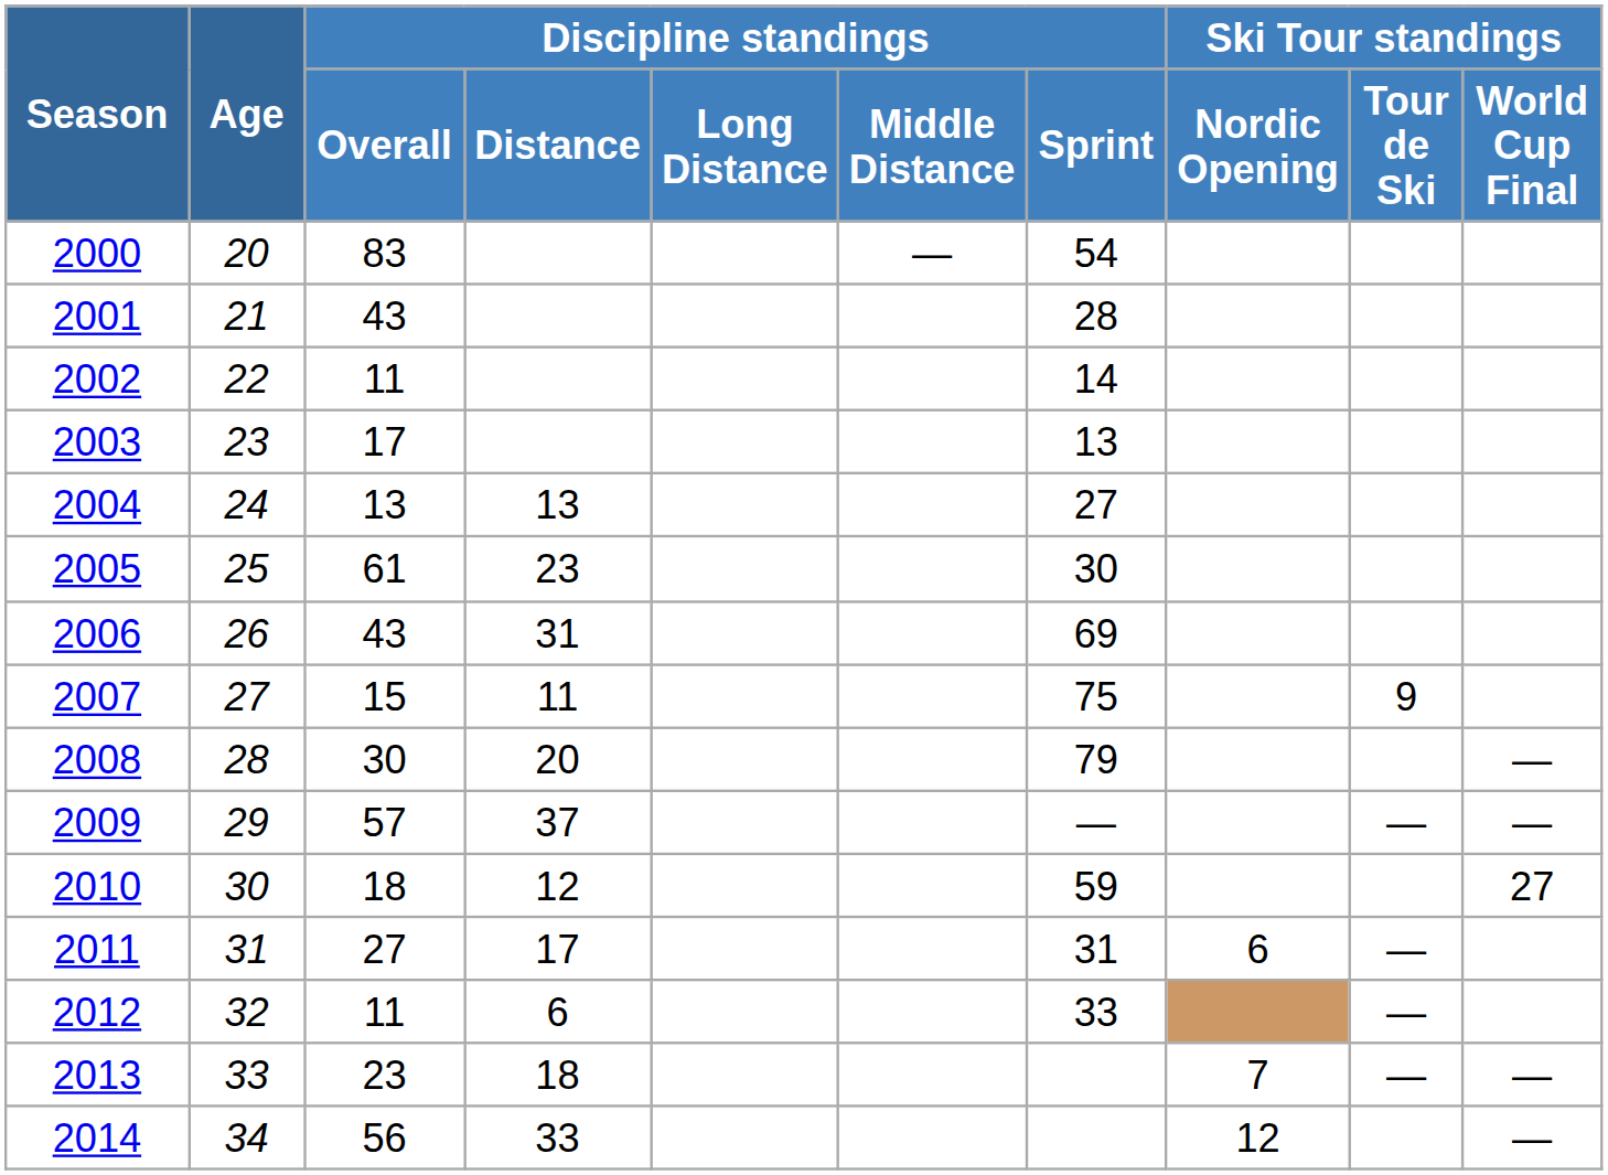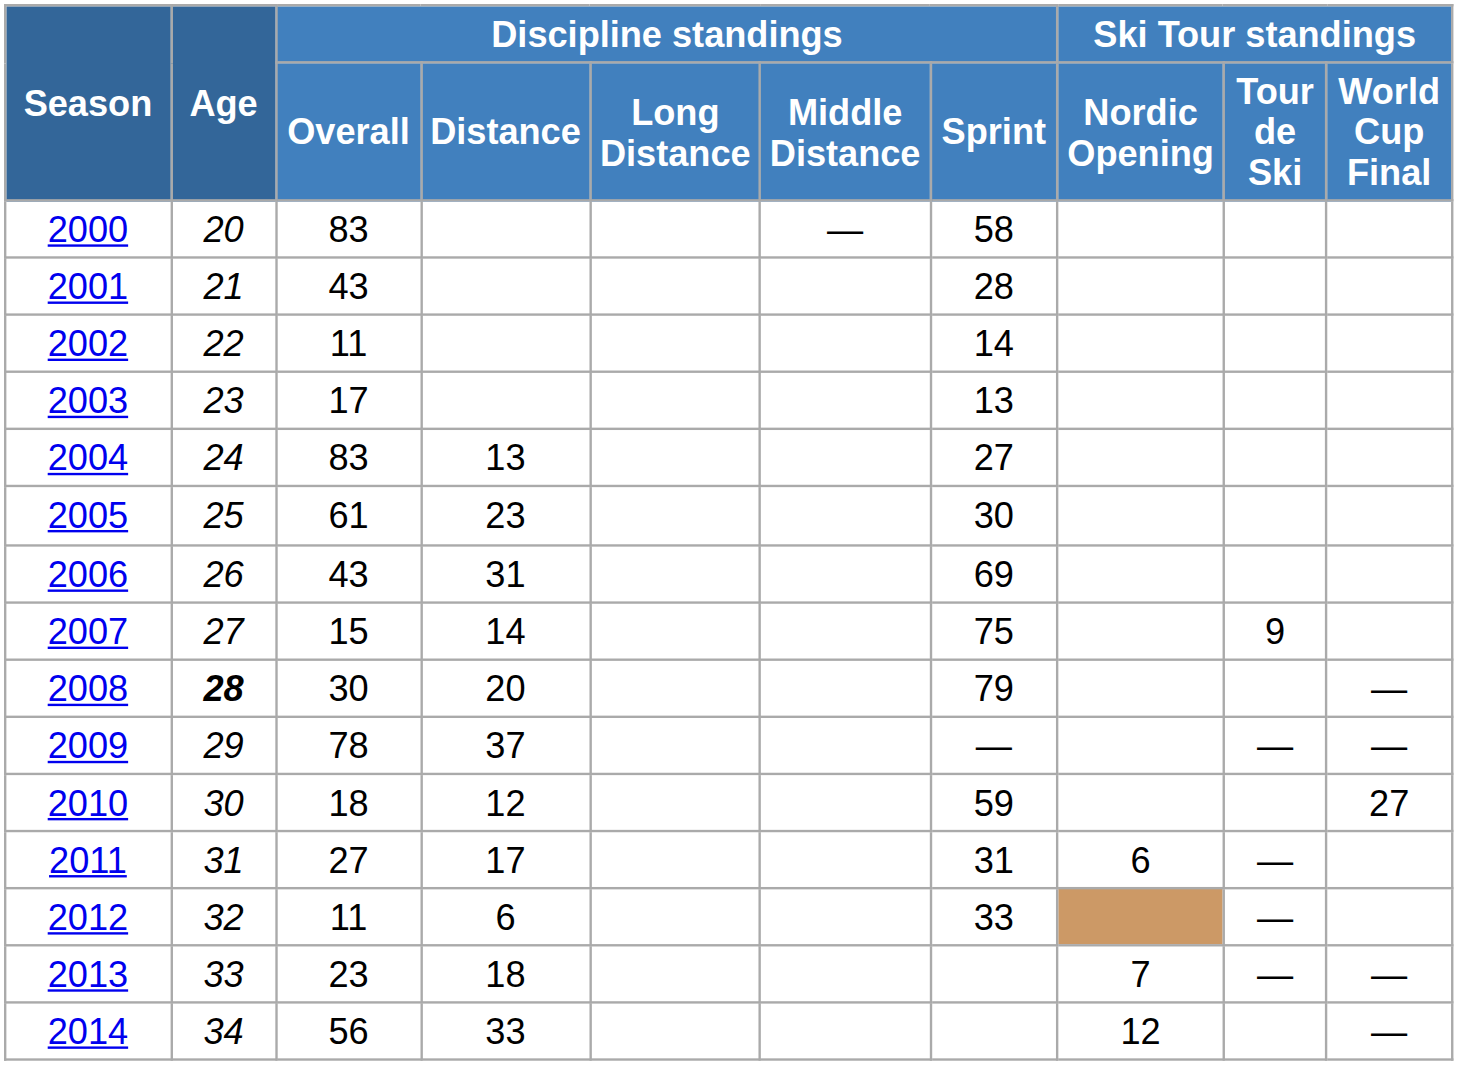2000 | Discipline standings / Sprint: 54 -> 58
2004 | Discipline standings / Overall: 13 -> 83
2007 | Discipline standings / Distance: 11 -> 14
2008 | Age: normal -> bold
2009 | Discipline standings / Overall: 57 -> 78
